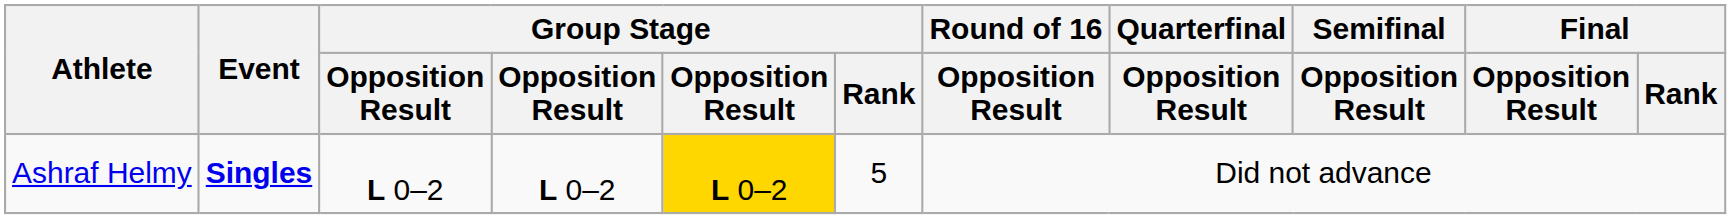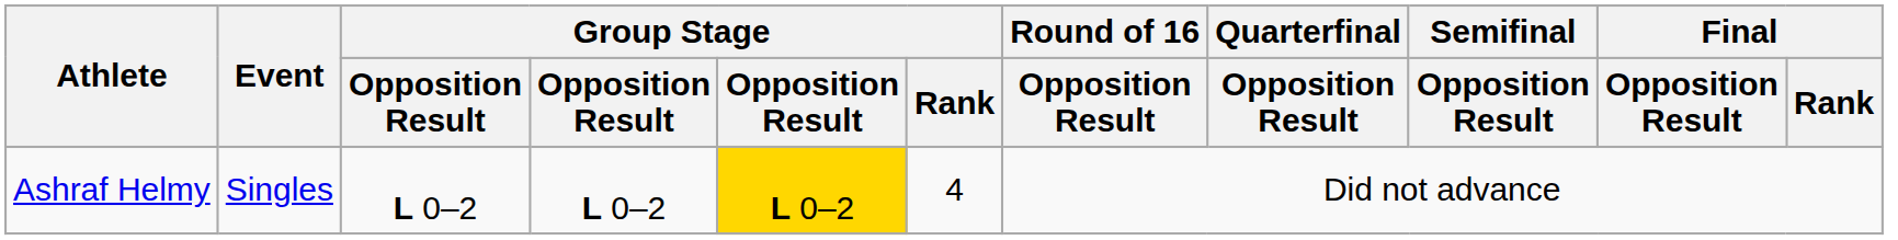Ashraf Helmy | Event: bold -> normal
Ashraf Helmy | Group Stage / Rank: 5 -> 4
